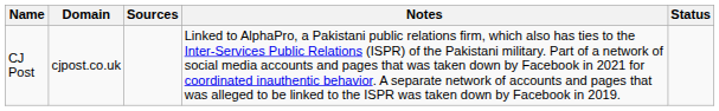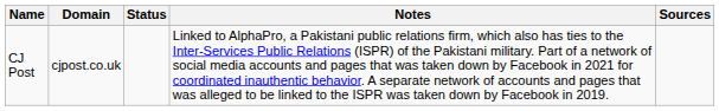columns swapped: Status <-> Sources
